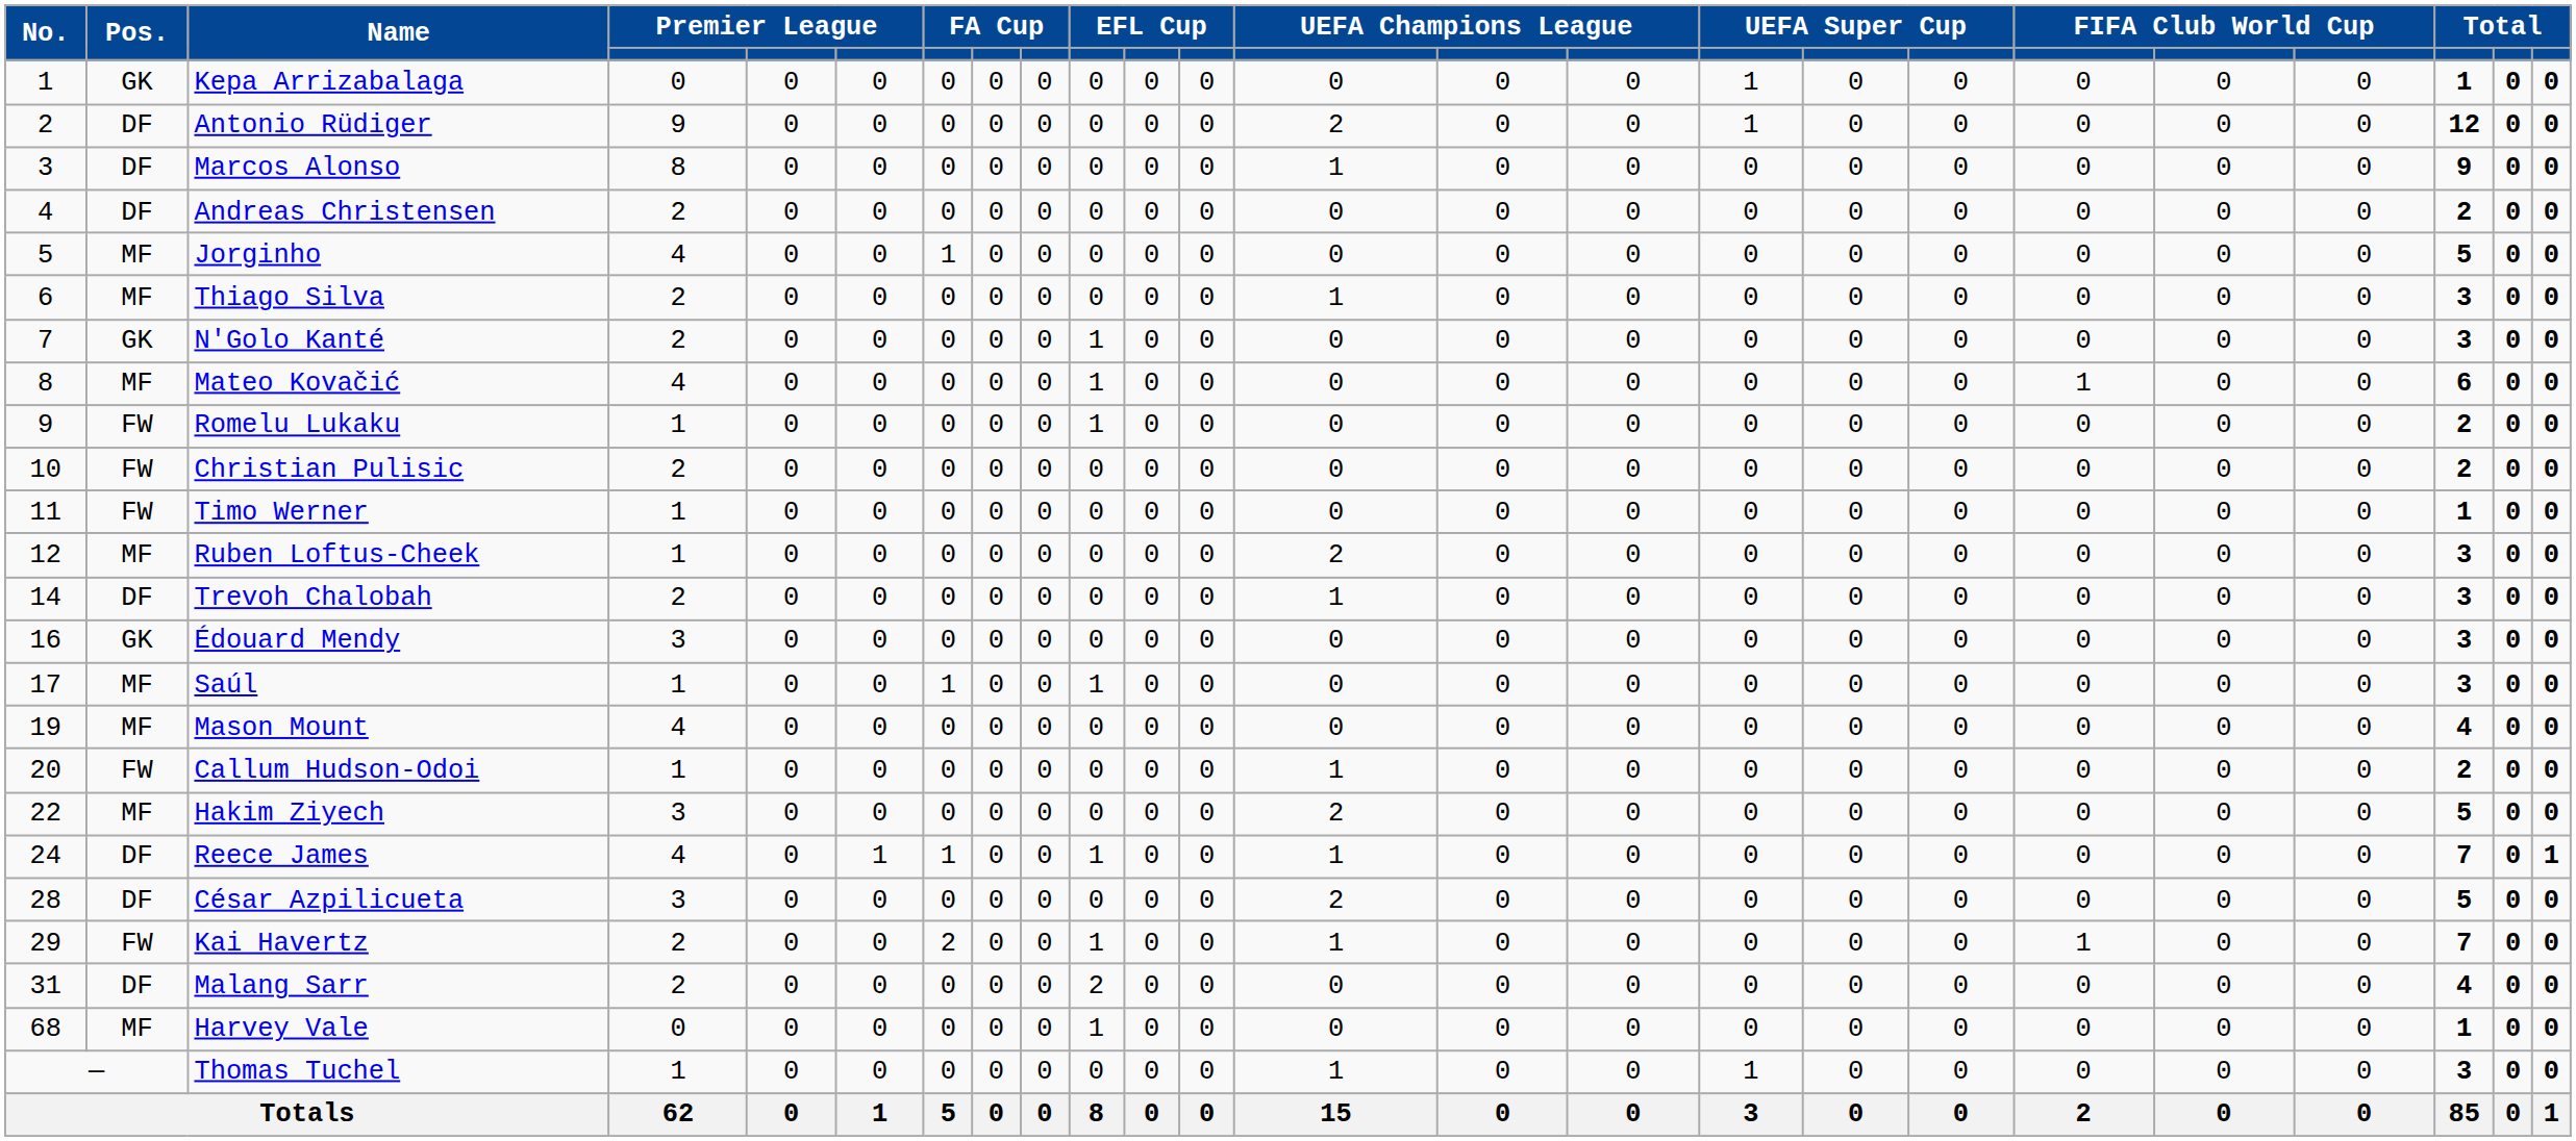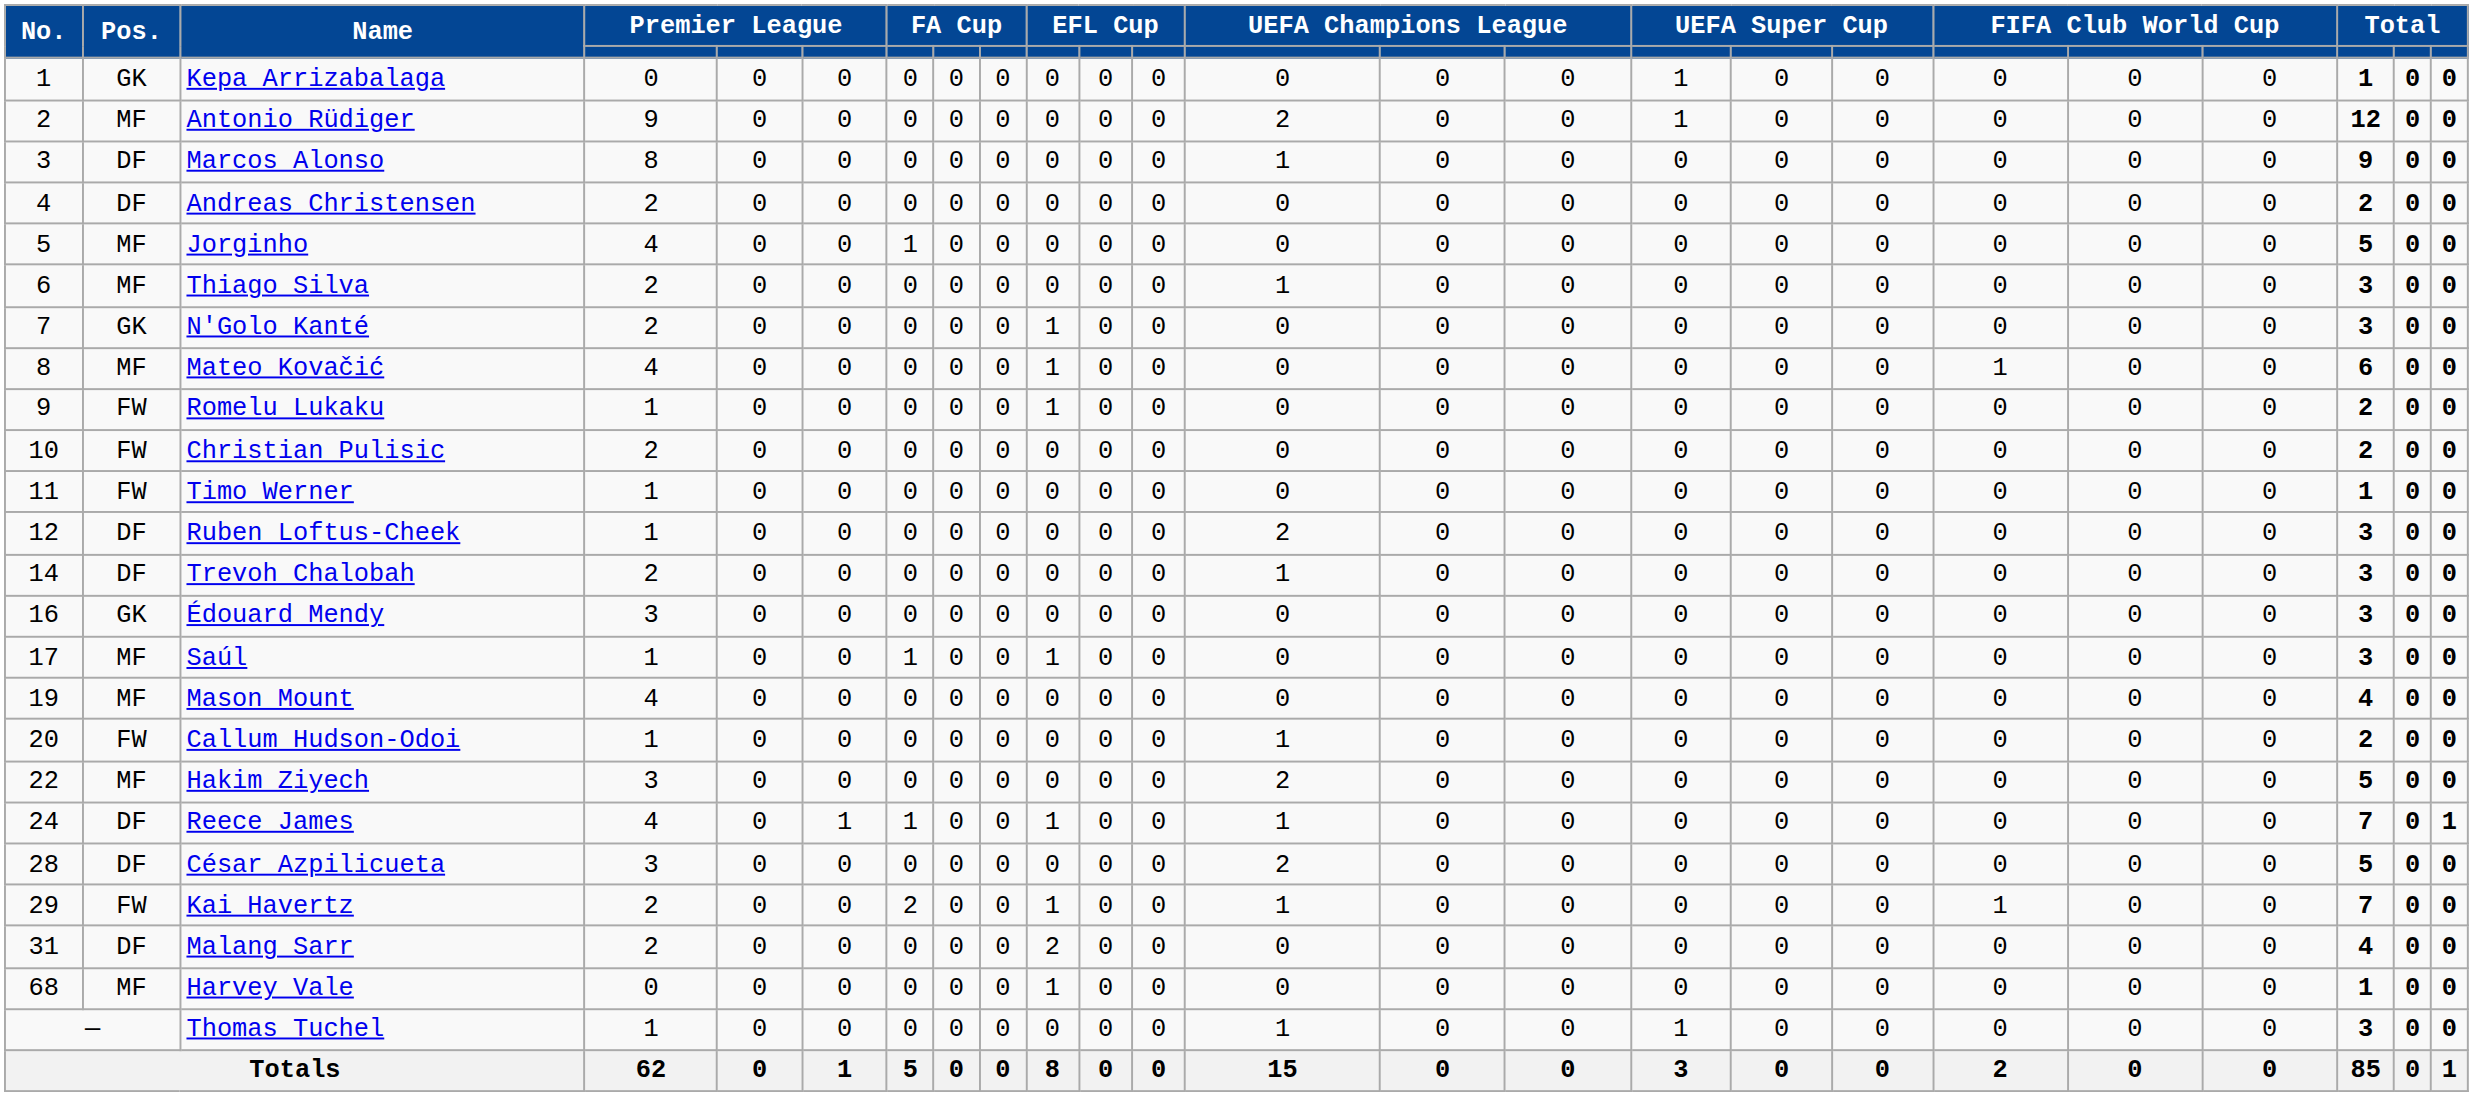Antonio Rüdiger | Pos.: DF -> MF
Ruben Loftus-Cheek | Pos.: MF -> DF
